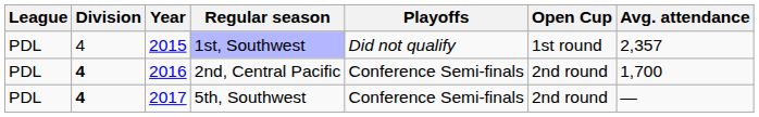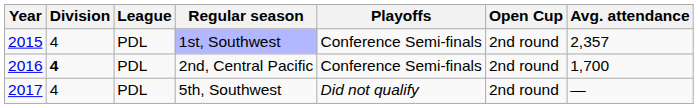columns swapped: Year <-> League
1st, Southwest | Playoffs: Did not qualify -> Conference Semi-finals
1st, Southwest | Open Cup: 1st round -> 2nd round
5th, Southwest | Division: bold -> normal
5th, Southwest | Playoffs: Conference Semi-finals -> Did not qualify
